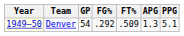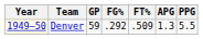Denver | GP: 54 -> 59
Denver | PPG: 5.1 -> 5.5
